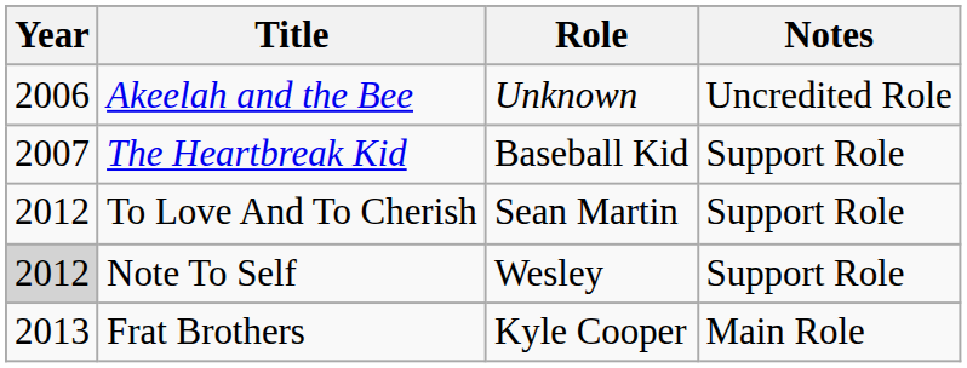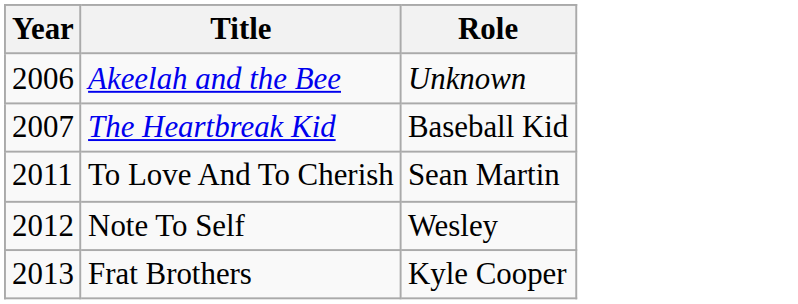- column: Notes | Uncredited Role | Support Role | Support Role | Support Role | Main Role
To Love And To Cherish | Year: 2012 -> 2011
Note To Self | Year: lightgrey background -> no background
